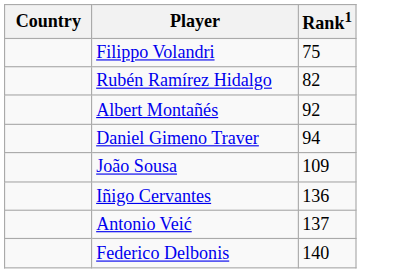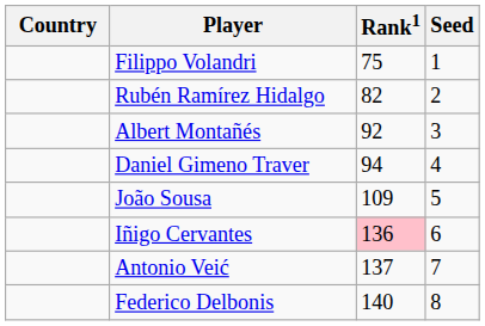+ column: Seed | 1 | 2 | 3 | 4 | 5 | 6 | 7 | 8
Iñigo Cervantes | Rank1: no background -> pink background
